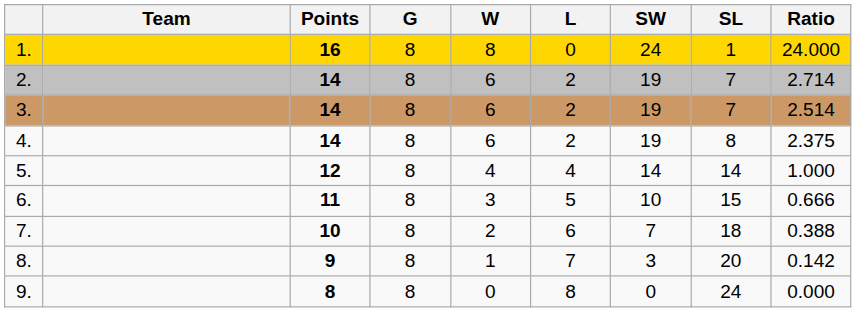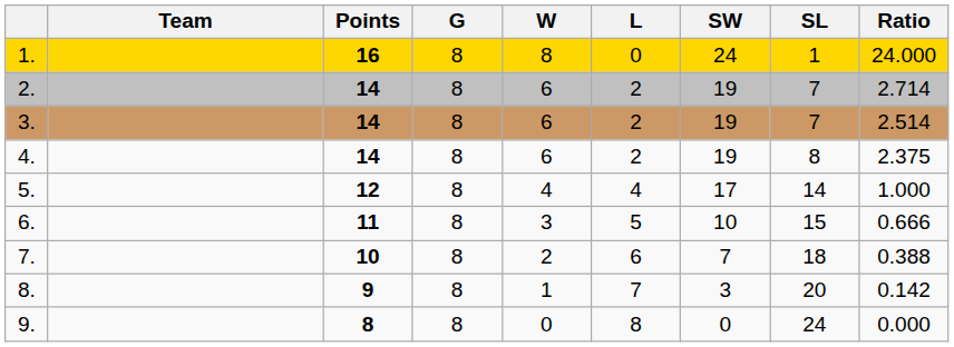5. | SW: 14 -> 17
